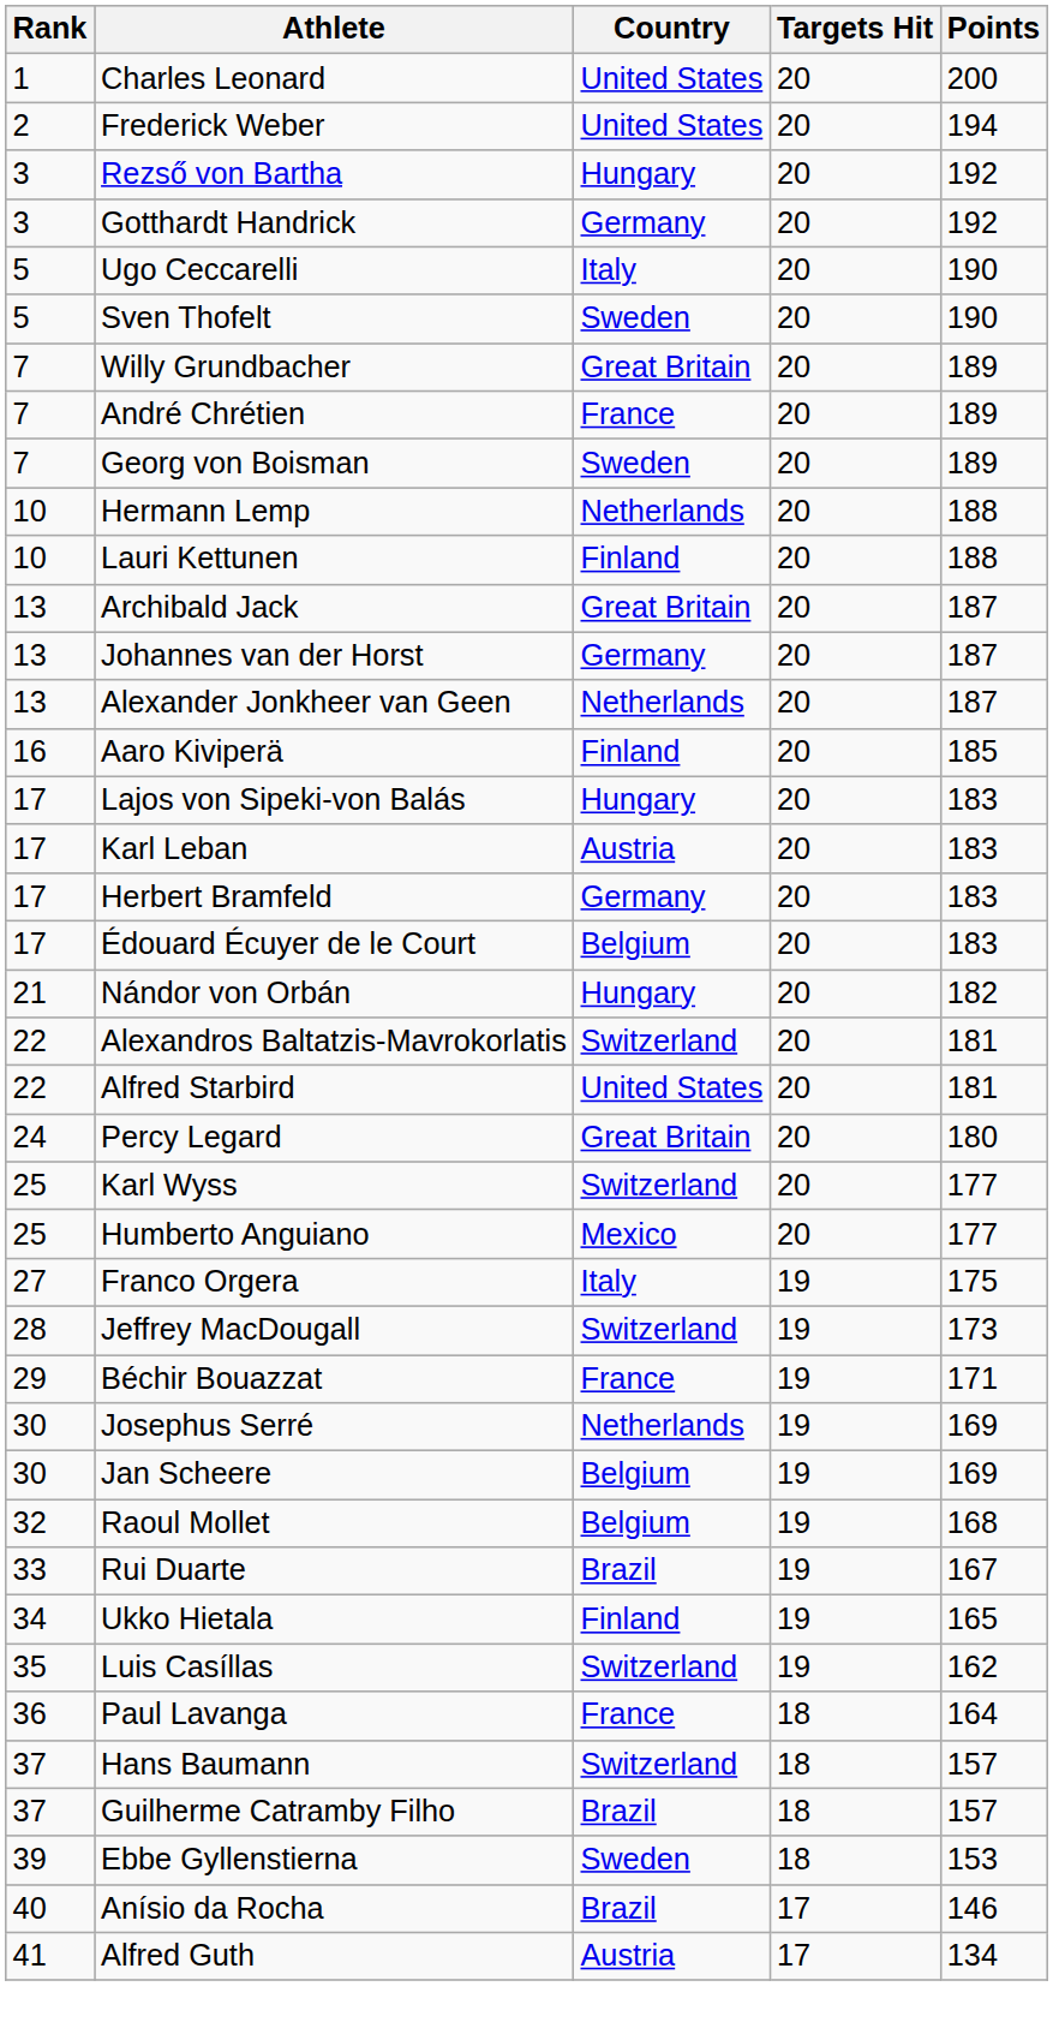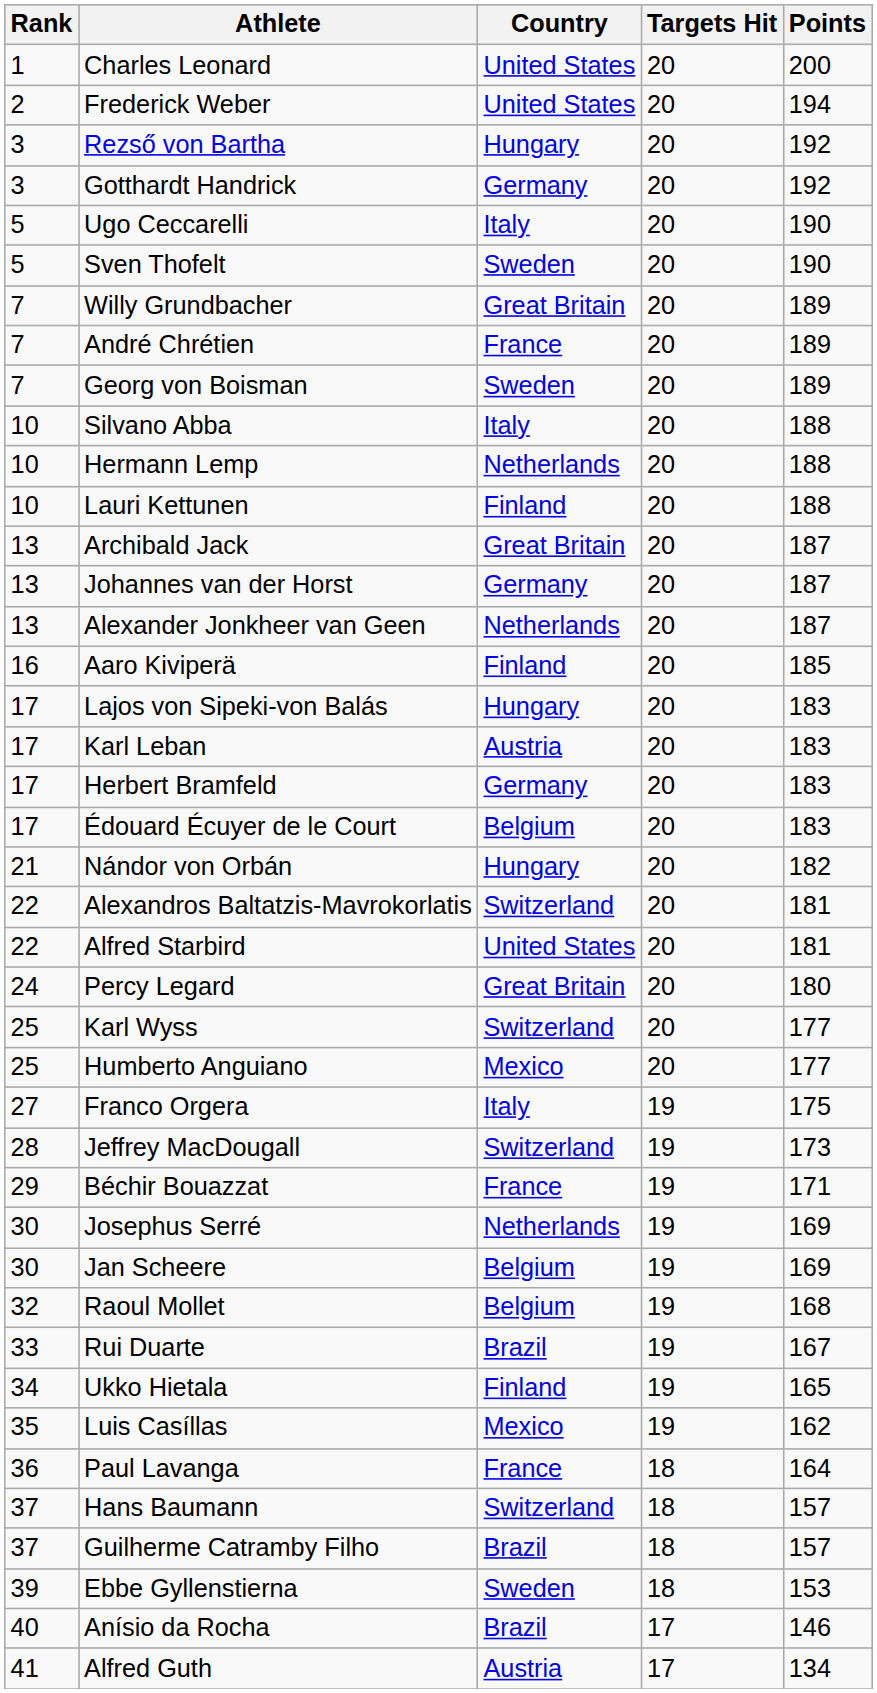+ row: 10 | Silvano Abba | Italy | 20 | 188
Luis Casíllas | Country: Switzerland -> Mexico
